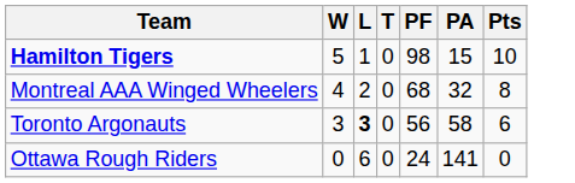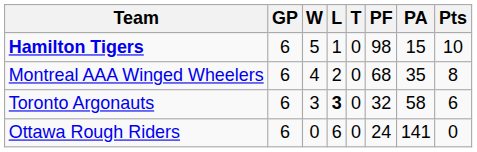+ column: GP | 6 | 6 | 6 | 6
Montreal AAA Winged Wheelers | PA: 32 -> 35
Toronto Argonauts | PF: 56 -> 32
